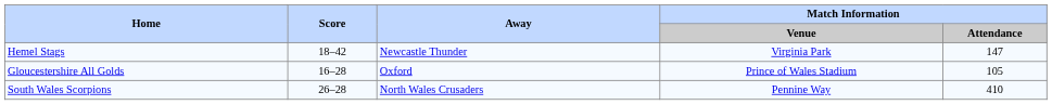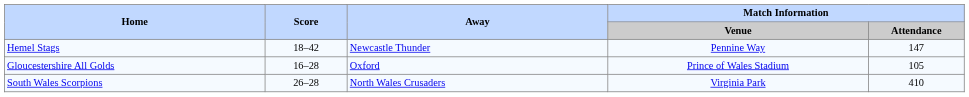Hemel Stags | Match Information / Venue: Virginia Park -> Pennine Way
South Wales Scorpions | Match Information / Venue: Pennine Way -> Virginia Park
